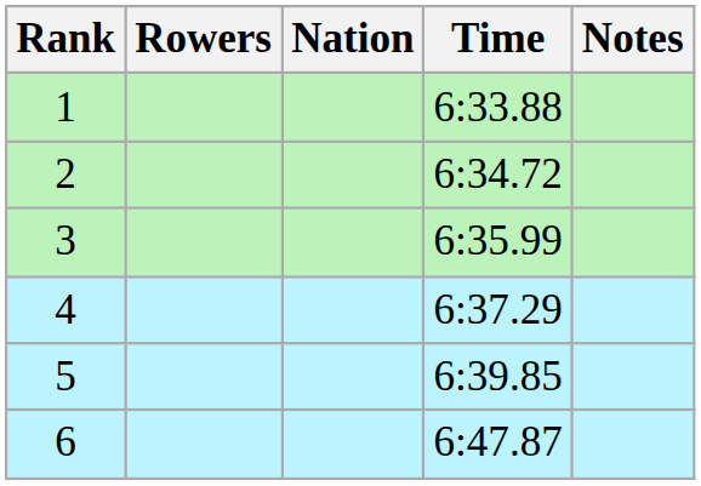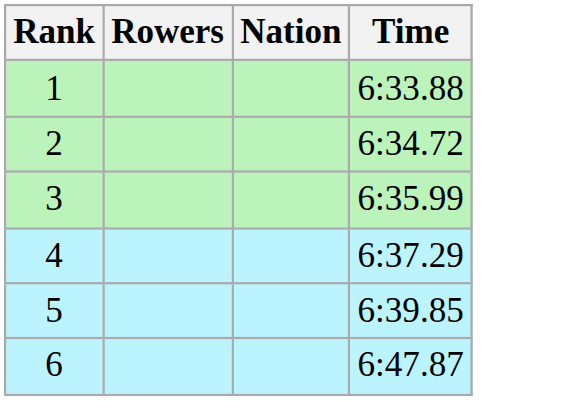- column: Notes
